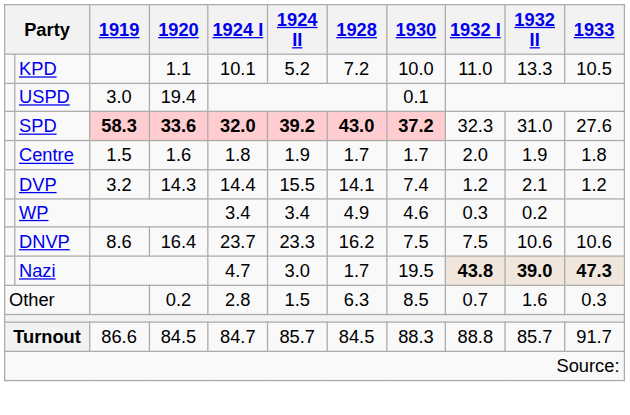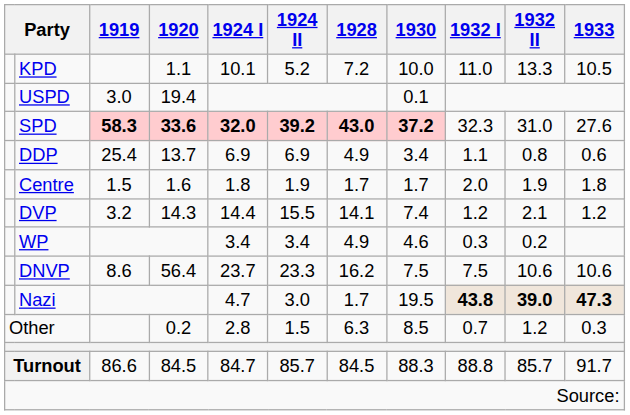+ row: DDP | 25.4 | 13.7 | 6.9 | 6.9 | 4.9 | 3.4 | 1.1 | 0.8 | 0.6
DNVP | 1920: 16.4 -> 56.4
Other | 1932 II: 1.6 -> 1.2
